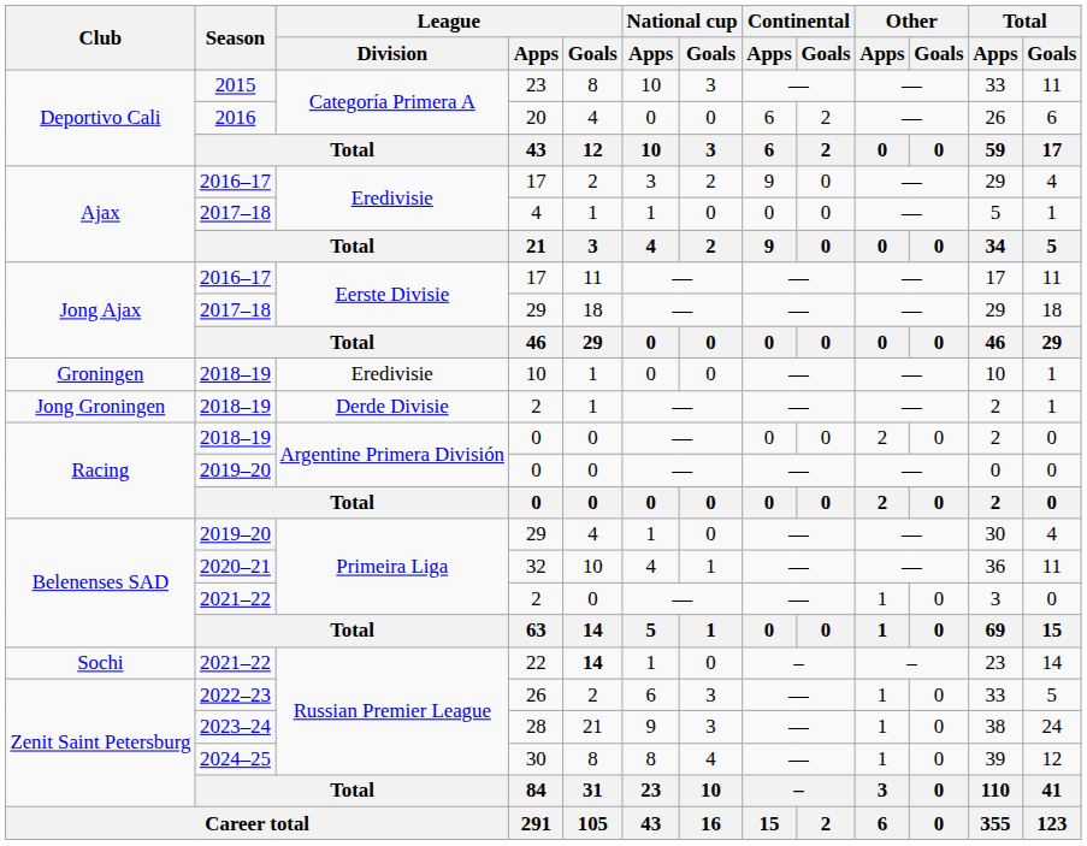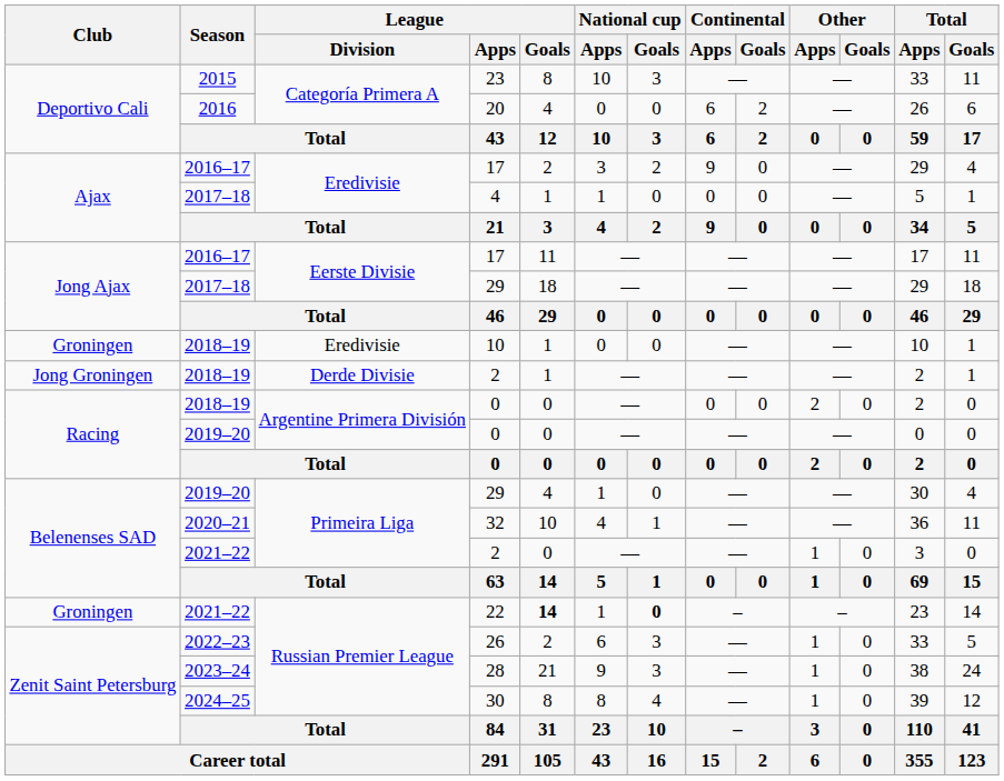22 | Club: Sochi -> Groningen
22 | National cup / Goals: normal -> bold
